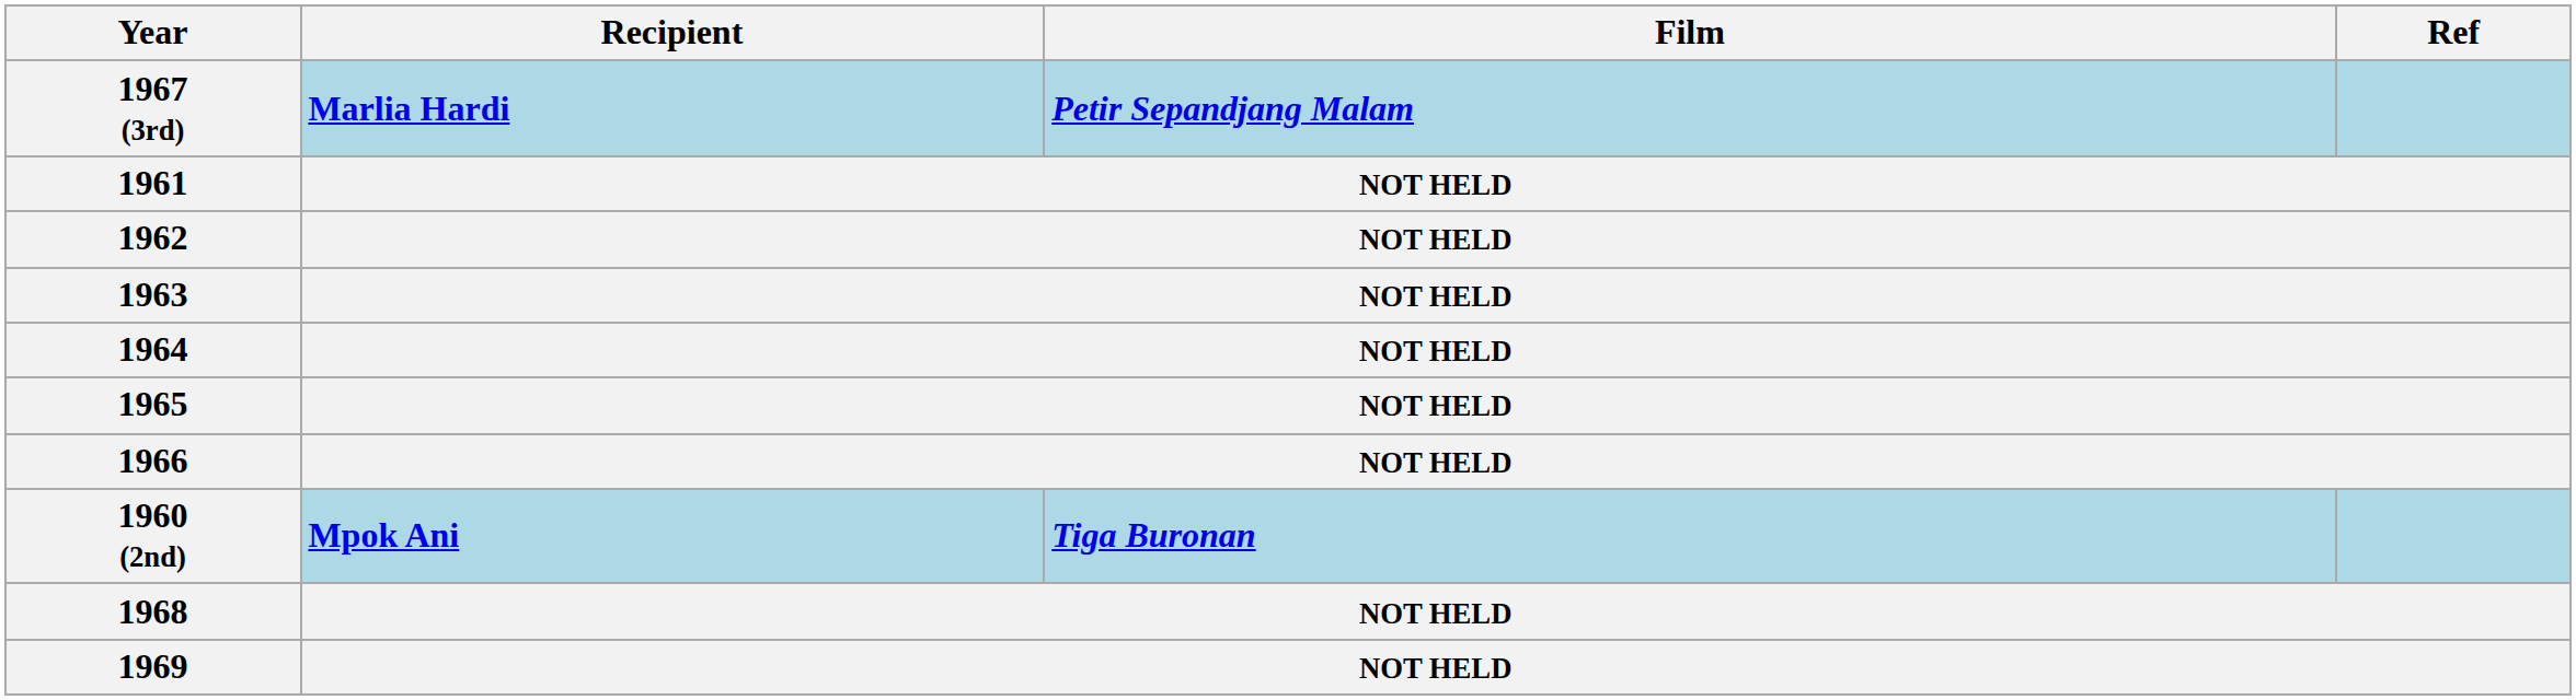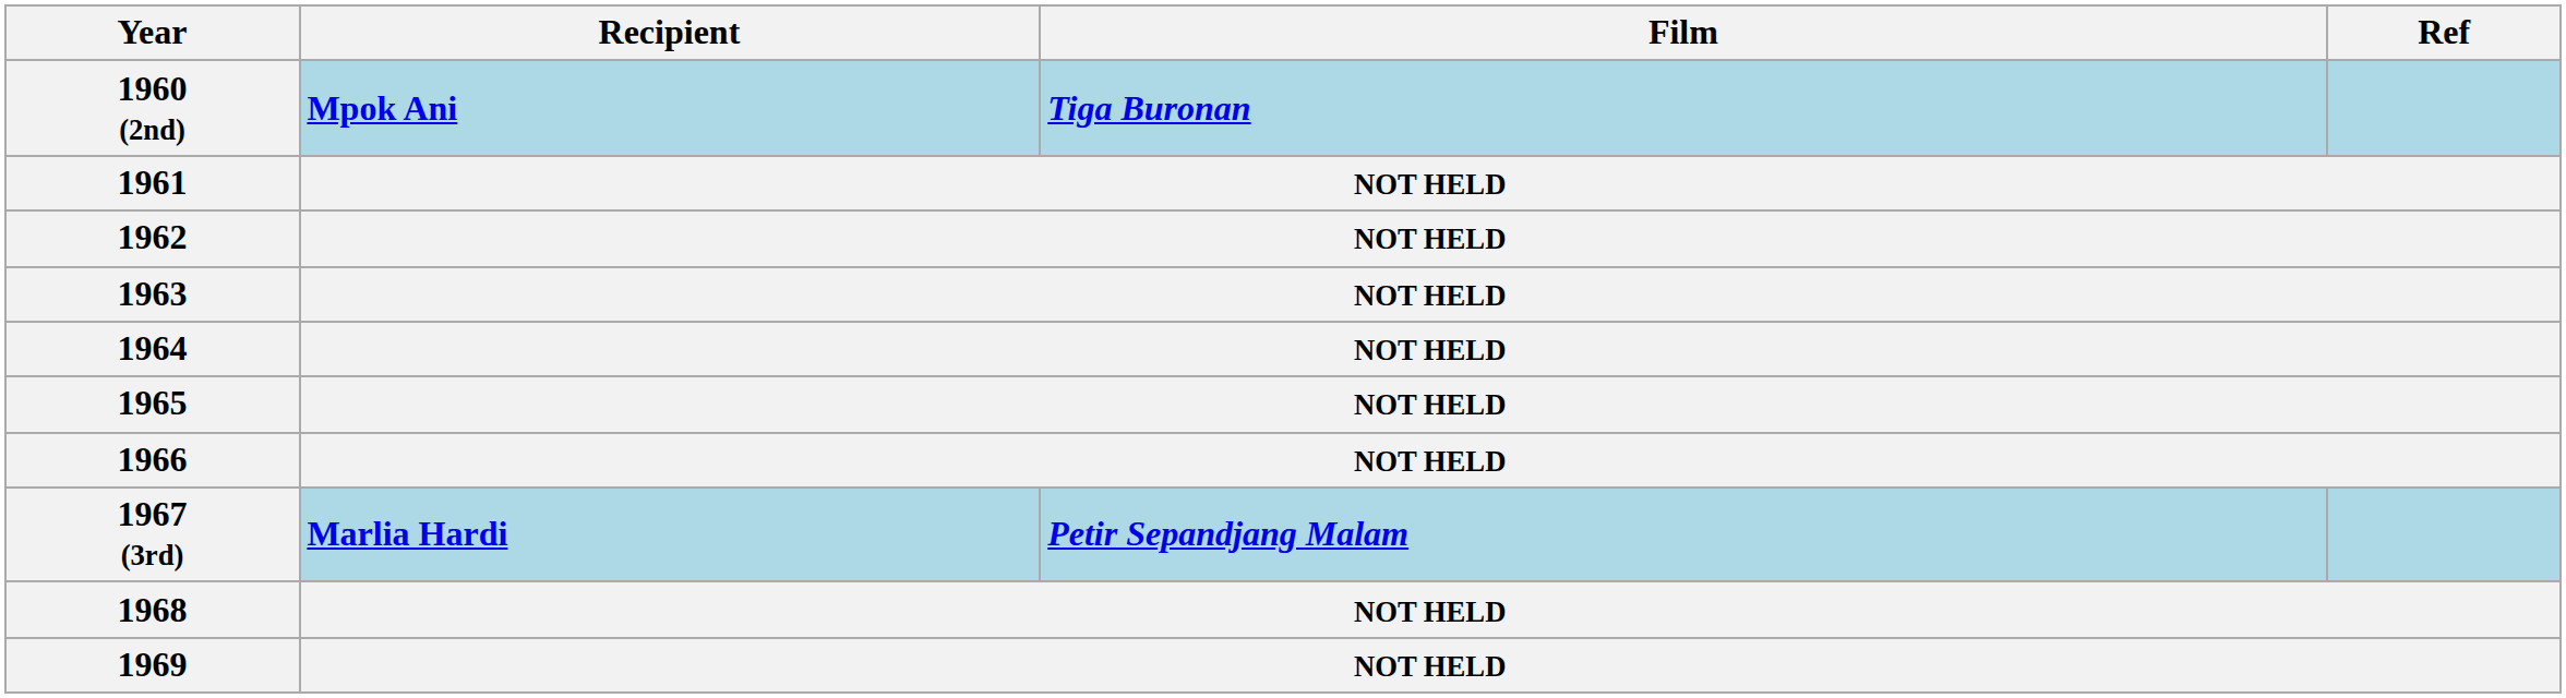rows swapped: 1960 (2nd) <-> 1967 (3rd)
